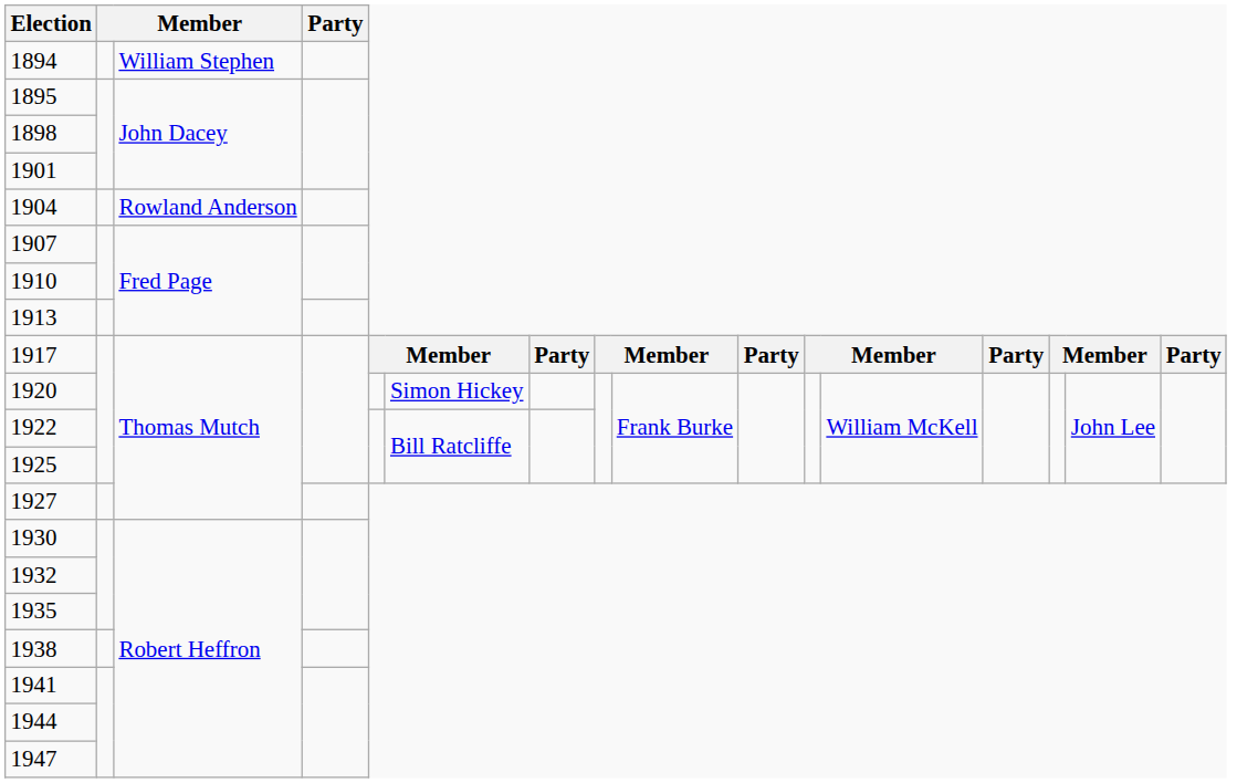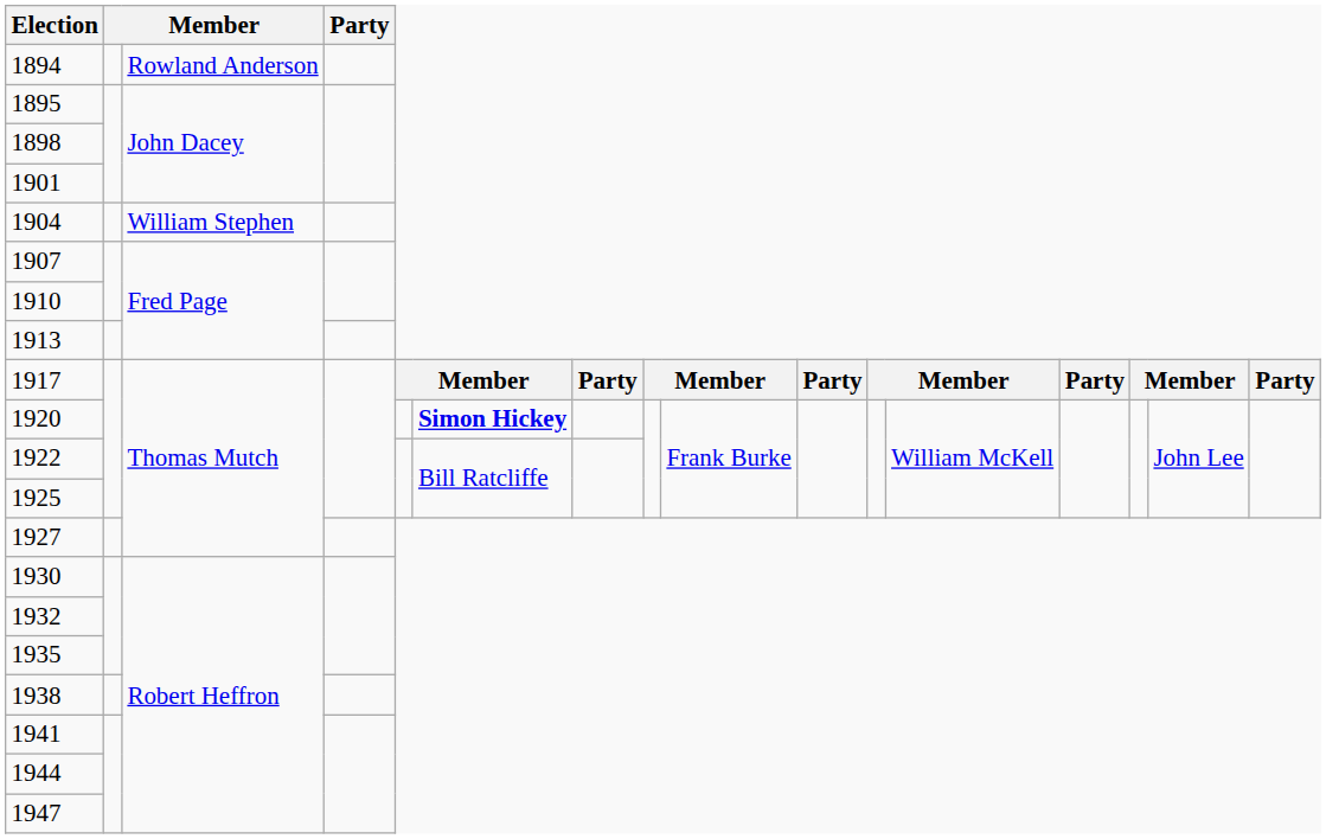1894 | column 3: William Stephen -> Rowland Anderson
1904 | column 3: Rowland Anderson -> William Stephen
1920 | column 6: normal -> bold
